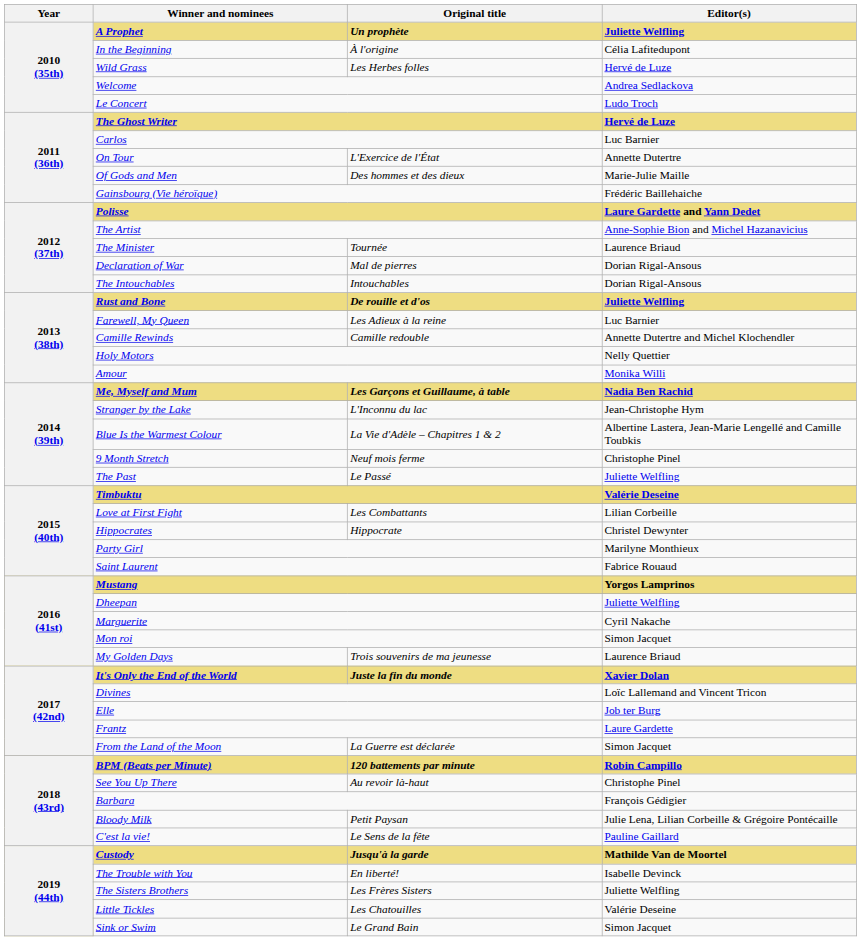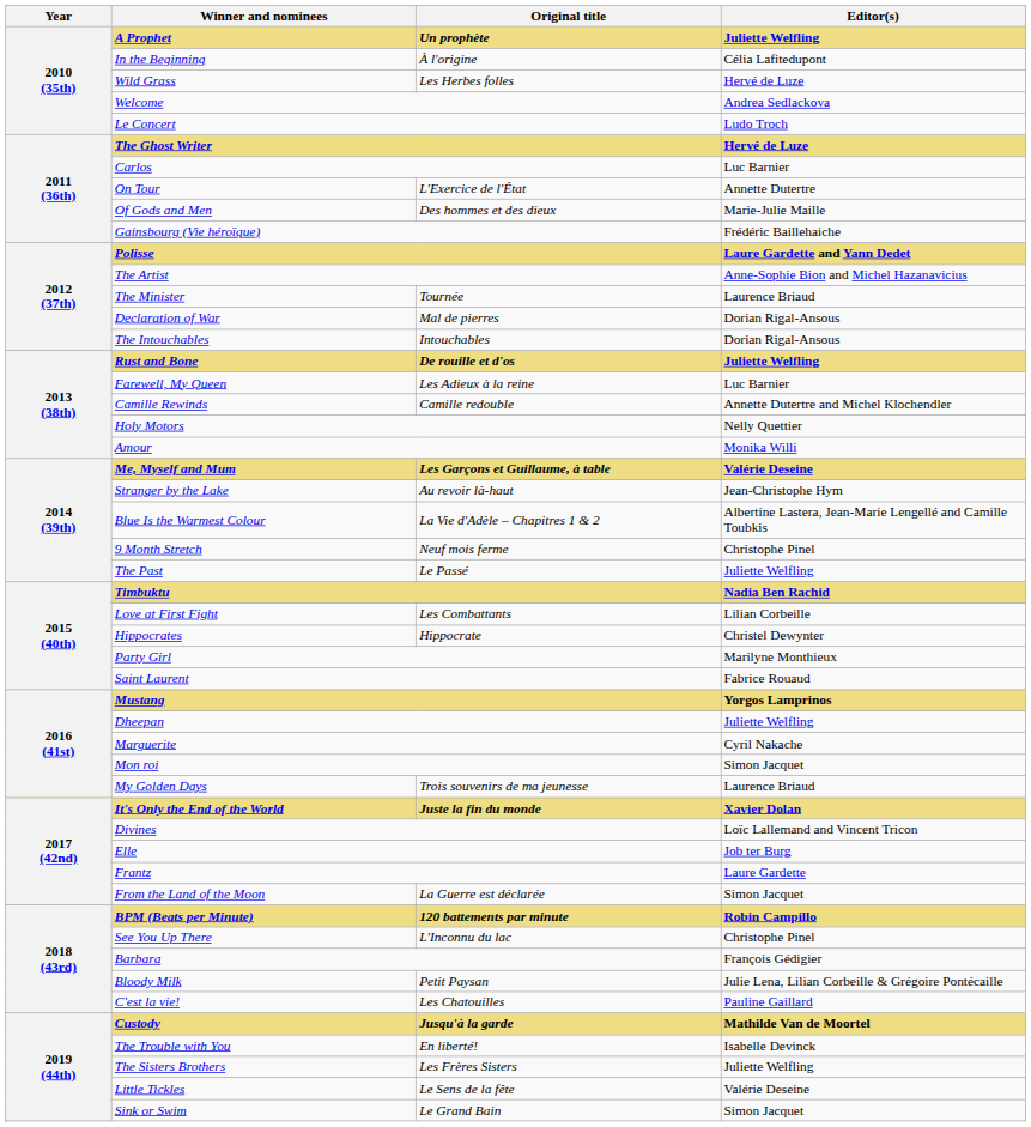Me, Myself and Mum | Editor(s): Nadia Ben Rachid -> Valérie Deseine
Stranger by the Lake | Original title: L'Inconnu du lac -> Au revoir là-haut
Timbuktu | Editor(s): Valérie Deseine -> Nadia Ben Rachid
See You Up There | Original title: Au revoir là-haut -> L'Inconnu du lac
C'est la vie! | Original title: Le Sens de la fête -> Les Chatouilles
Little Tickles | Original title: Les Chatouilles -> Le Sens de la fête
